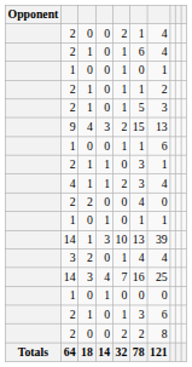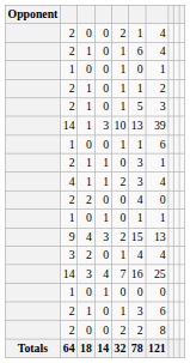rows swapped: 14 / 1 <-> 9
